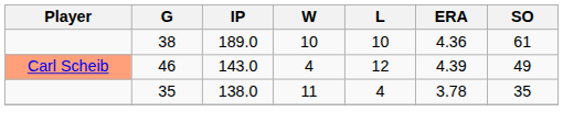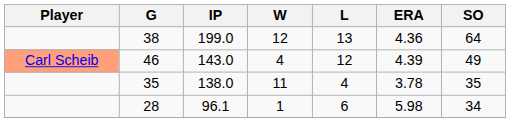38 | IP: 189.0 -> 199.0
38 | W: 10 -> 12
38 | L: 10 -> 13
38 | SO: 61 -> 64
+ row: 28 | 96.1 | 1 | 6 | 5.98 | 34
